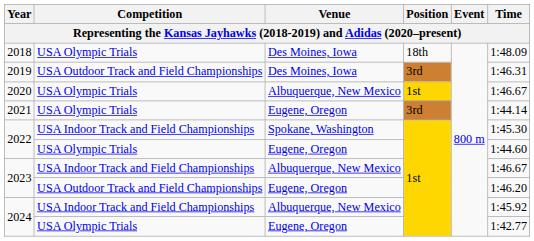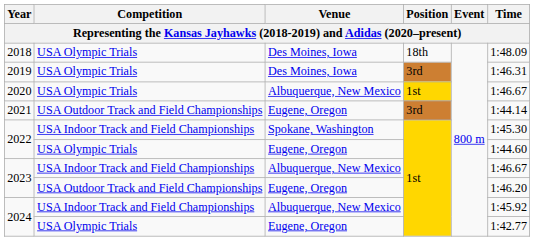2019 | Competition: USA Outdoor Track and Field Championships -> USA Olympic Trials
2021 | Competition: USA Olympic Trials -> USA Outdoor Track and Field Championships
